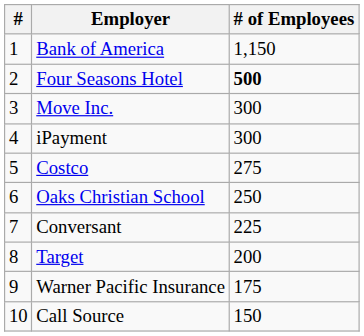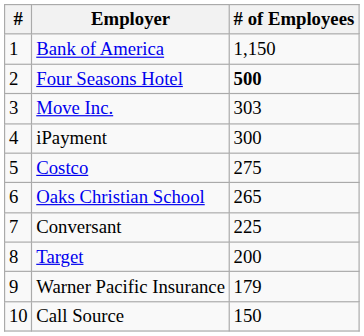Move Inc. | # of Employees: 300 -> 303
Oaks Christian School | # of Employees: 250 -> 265
Warner Pacific Insurance | # of Employees: 175 -> 179
